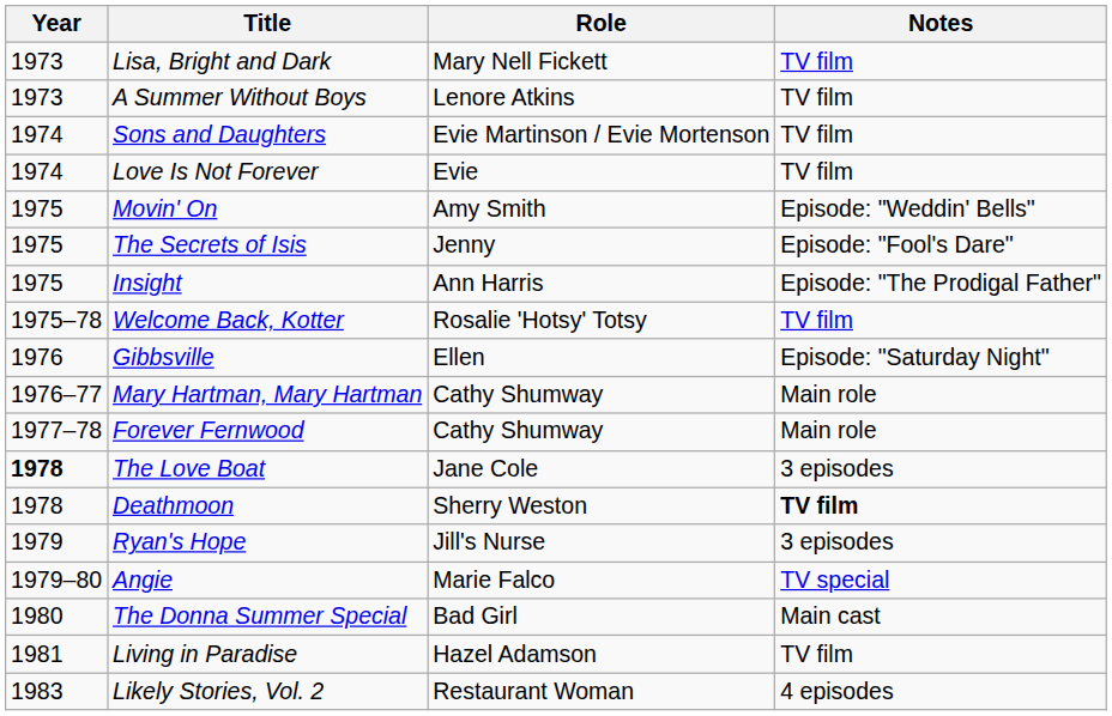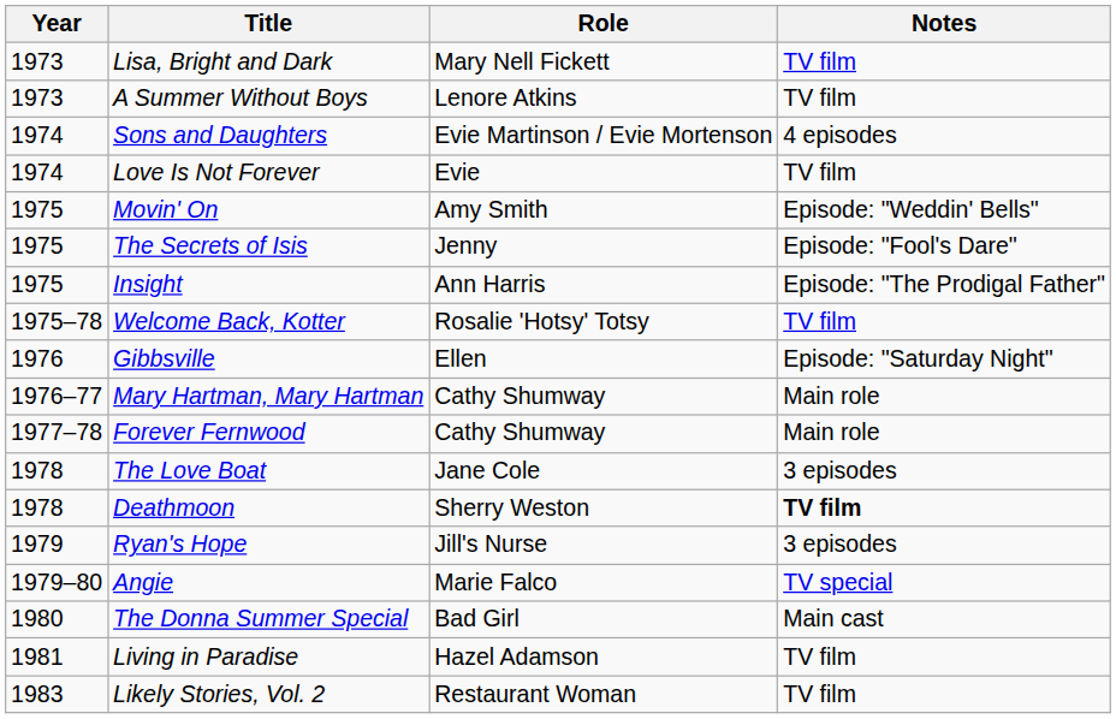Sons and Daughters | Notes: TV film -> 4 episodes
The Love Boat | Year: bold -> normal
Likely Stories, Vol. 2 | Notes: 4 episodes -> TV film
